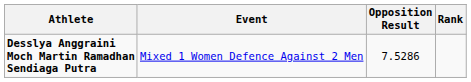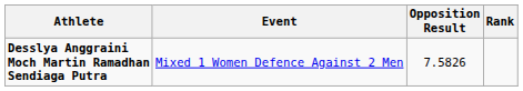Desslya Anggraini Moch Martin Ramadhan Sendiaga Putra | Opposition Result: 7.5286 -> 7.5826
